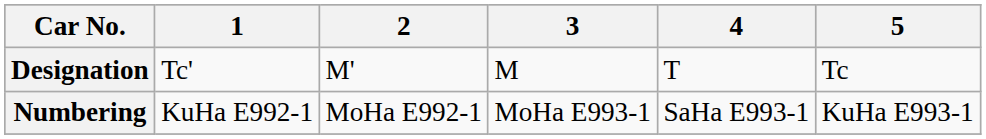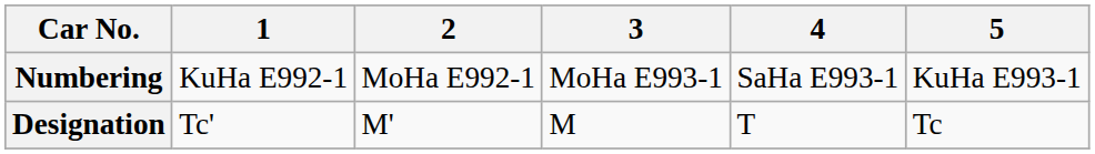rows swapped: Designation <-> Numbering
